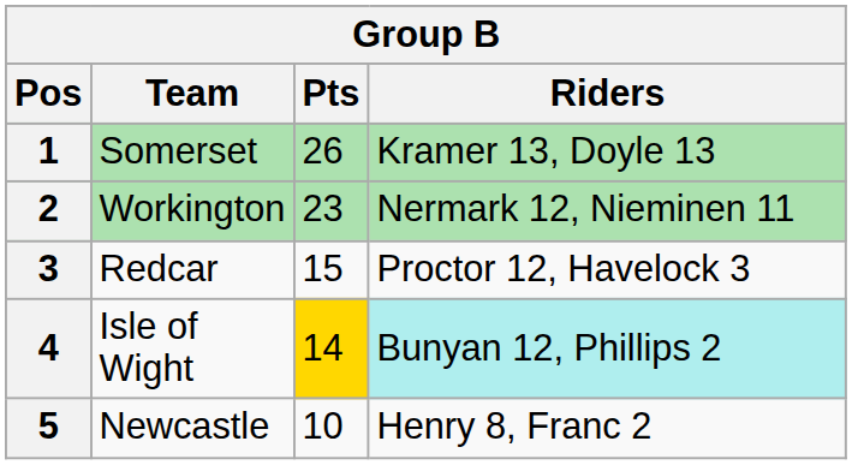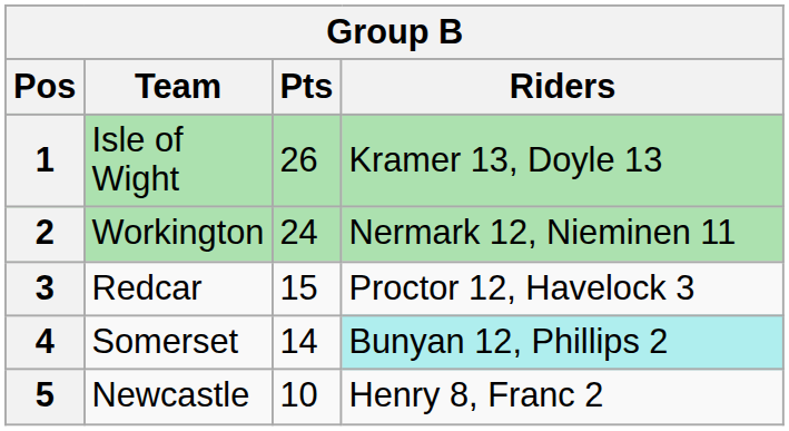1 | Team: Somerset -> Isle of Wight
2 | Pts: 23 -> 24
4 | Team: Isle of Wight -> Somerset
4 | Pts: gold background -> no background
